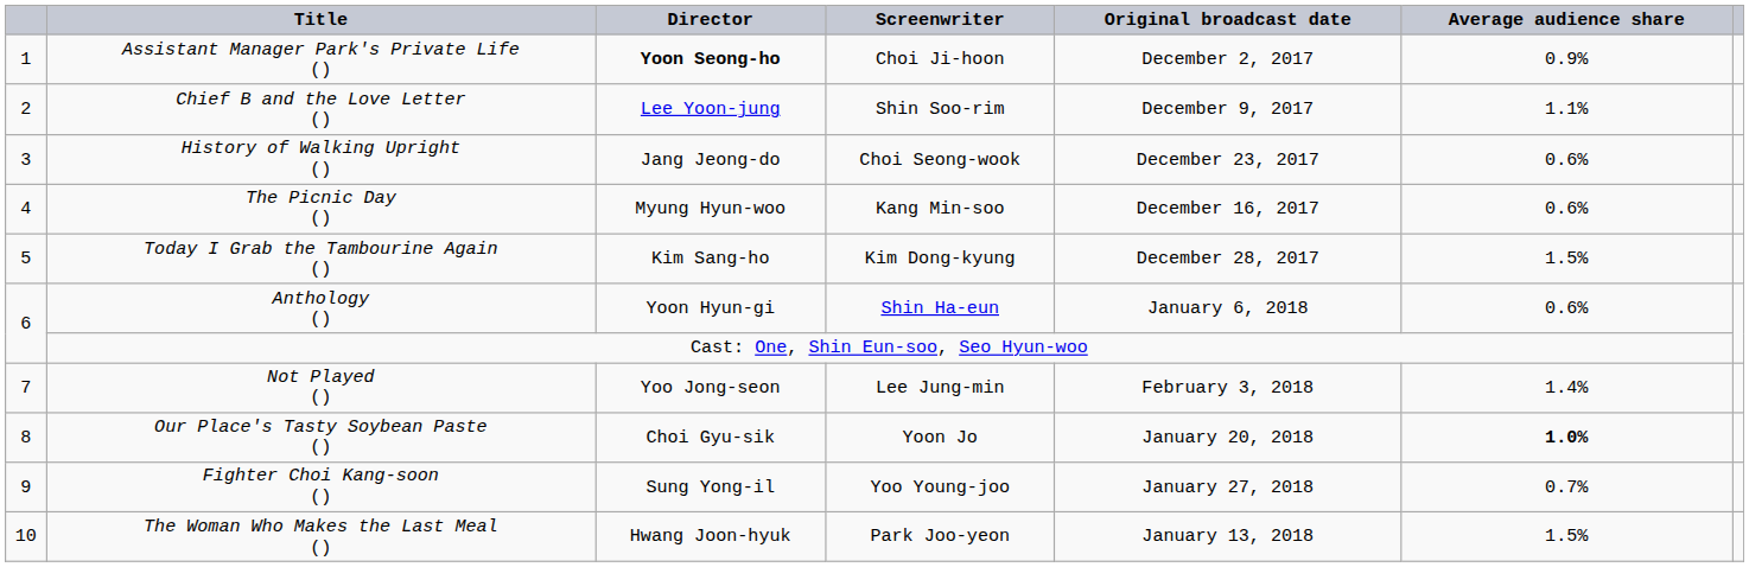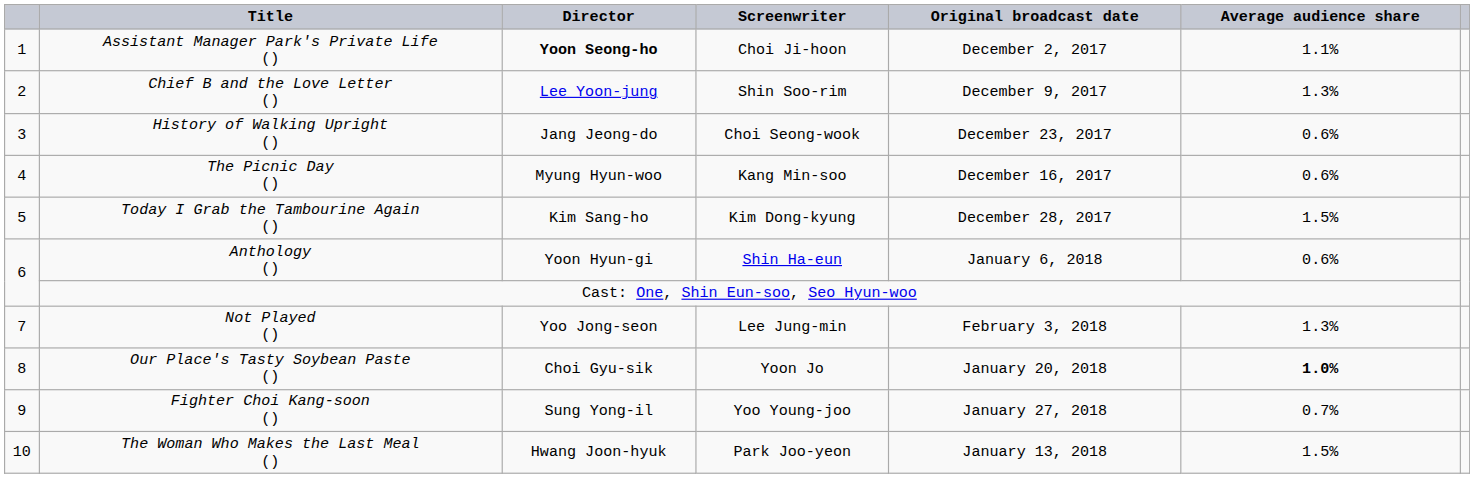Assistant Manager Park's Private Life () | column 6: 0.9% -> 1.1%
Chief B and the Love Letter () | column 6: 1.1% -> 1.3%
Not Played () | column 6: 1.4% -> 1.3%
